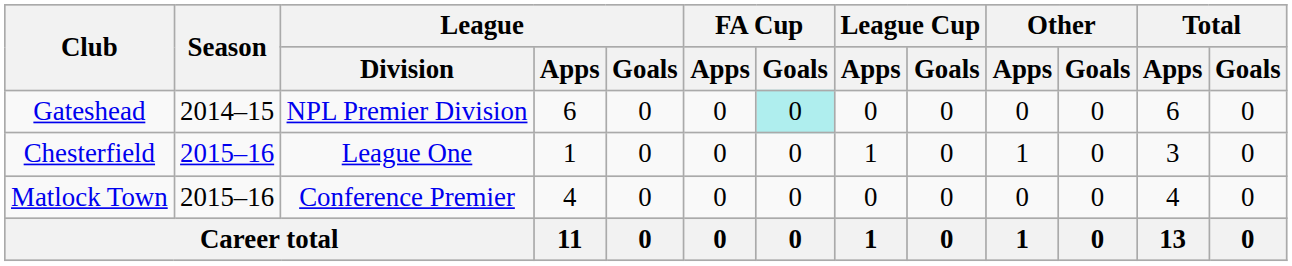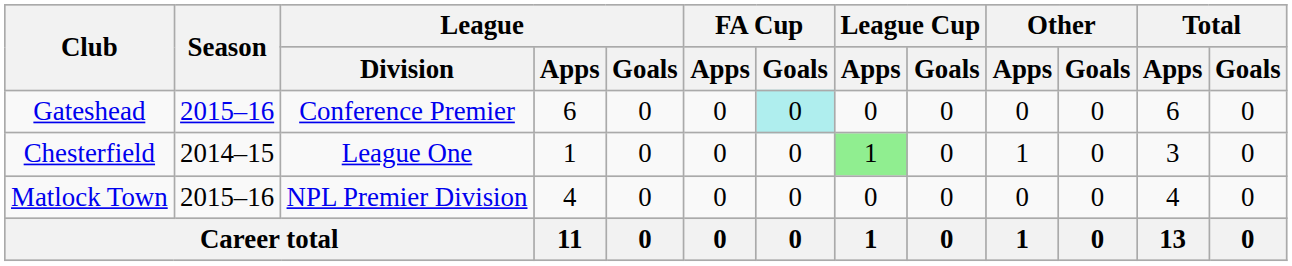Gateshead | Season: 2014–15 -> 2015–16
Gateshead | League / Division: NPL Premier Division -> Conference Premier
Chesterfield | Season: 2015–16 -> 2014–15
Chesterfield | League Cup / Apps: no background -> lightgreen background
Matlock Town | League / Division: Conference Premier -> NPL Premier Division
